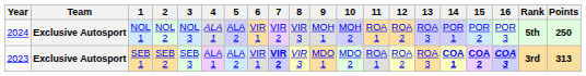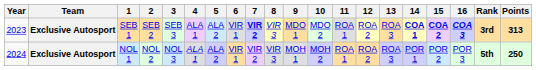rows swapped: SEB 1 <-> NOL 1
